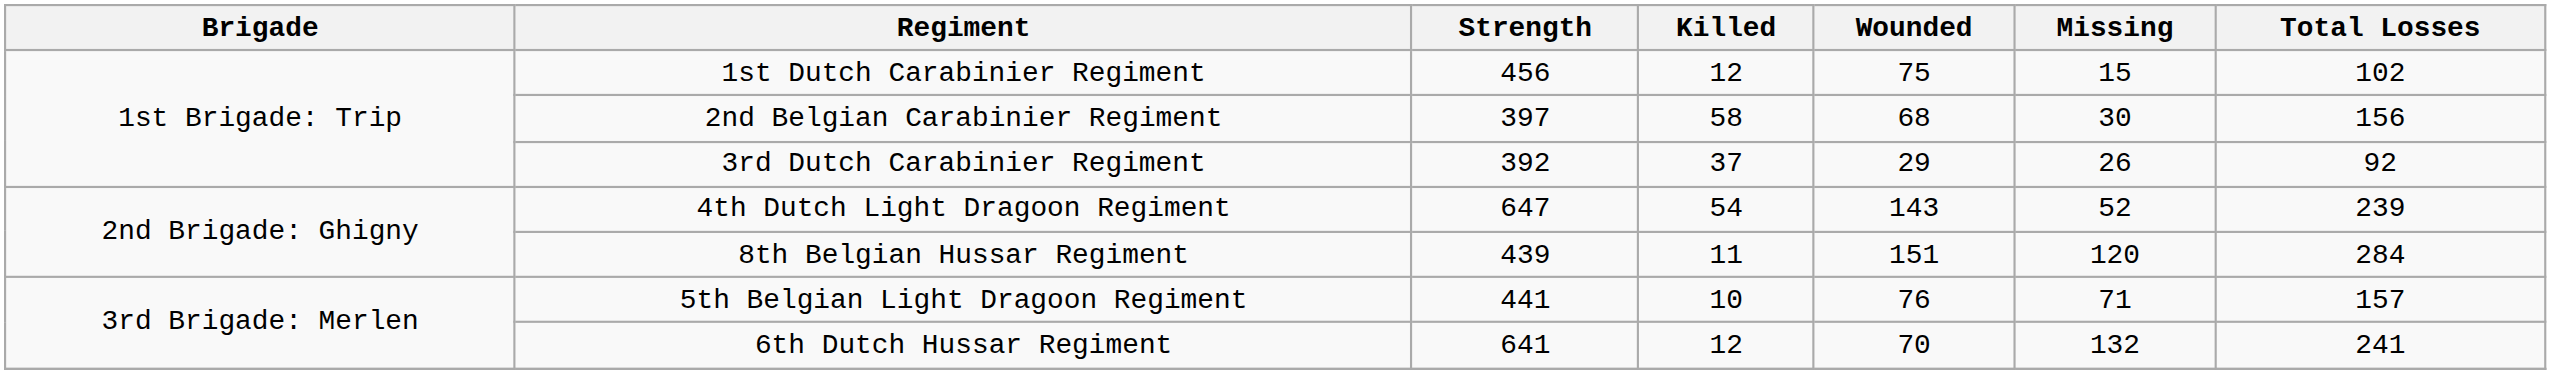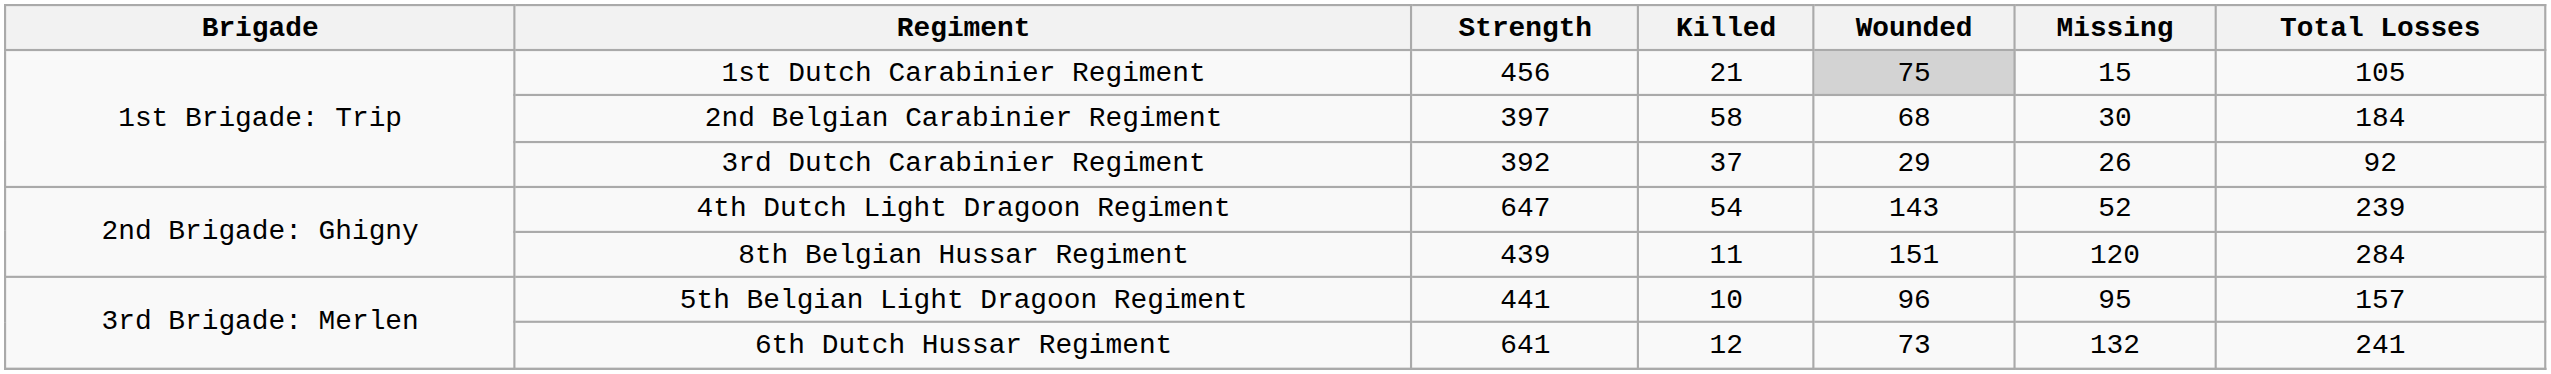1st Dutch Carabinier Regiment | Killed: 12 -> 21
1st Dutch Carabinier Regiment | Wounded: no background -> lightgrey background
1st Dutch Carabinier Regiment | Total Losses: 102 -> 105
2nd Belgian Carabinier Regiment | Total Losses: 156 -> 184
5th Belgian Light Dragoon Regiment | Wounded: 76 -> 96
5th Belgian Light Dragoon Regiment | Missing: 71 -> 95
6th Dutch Hussar Regiment | Wounded: 70 -> 73
